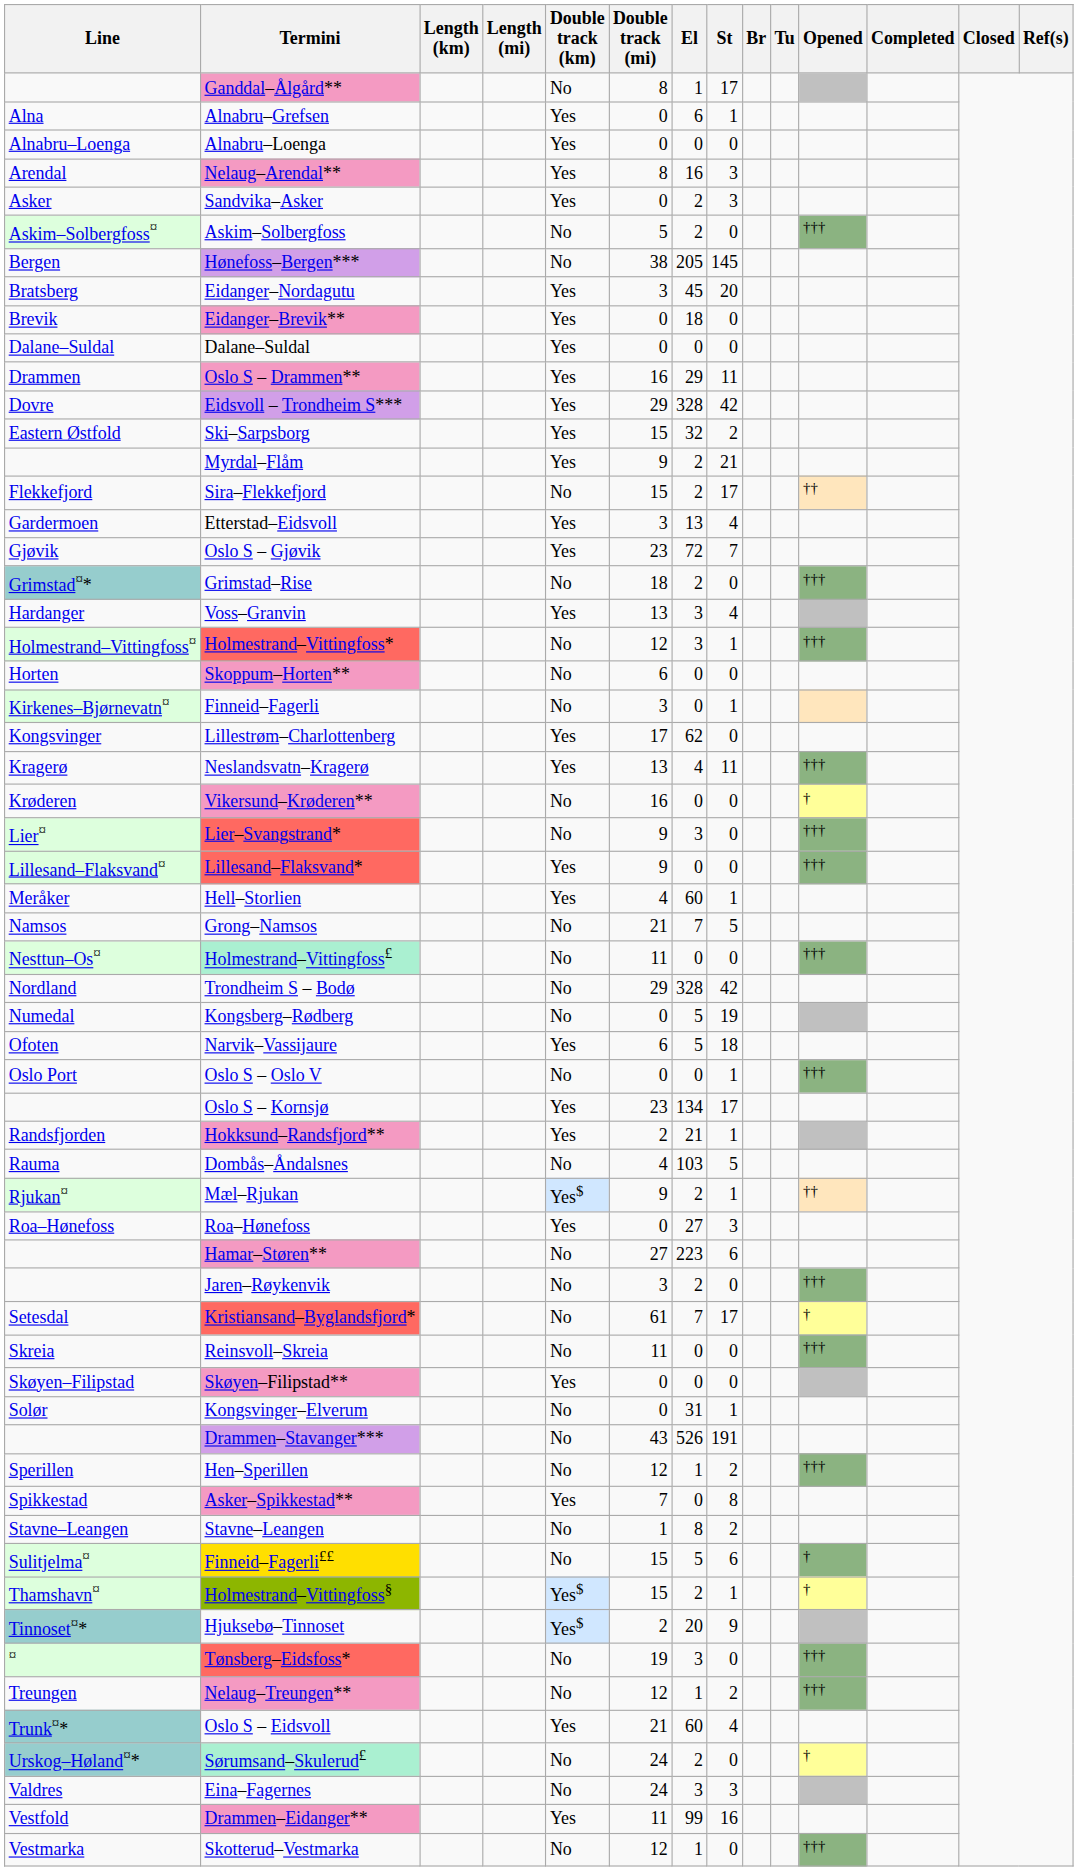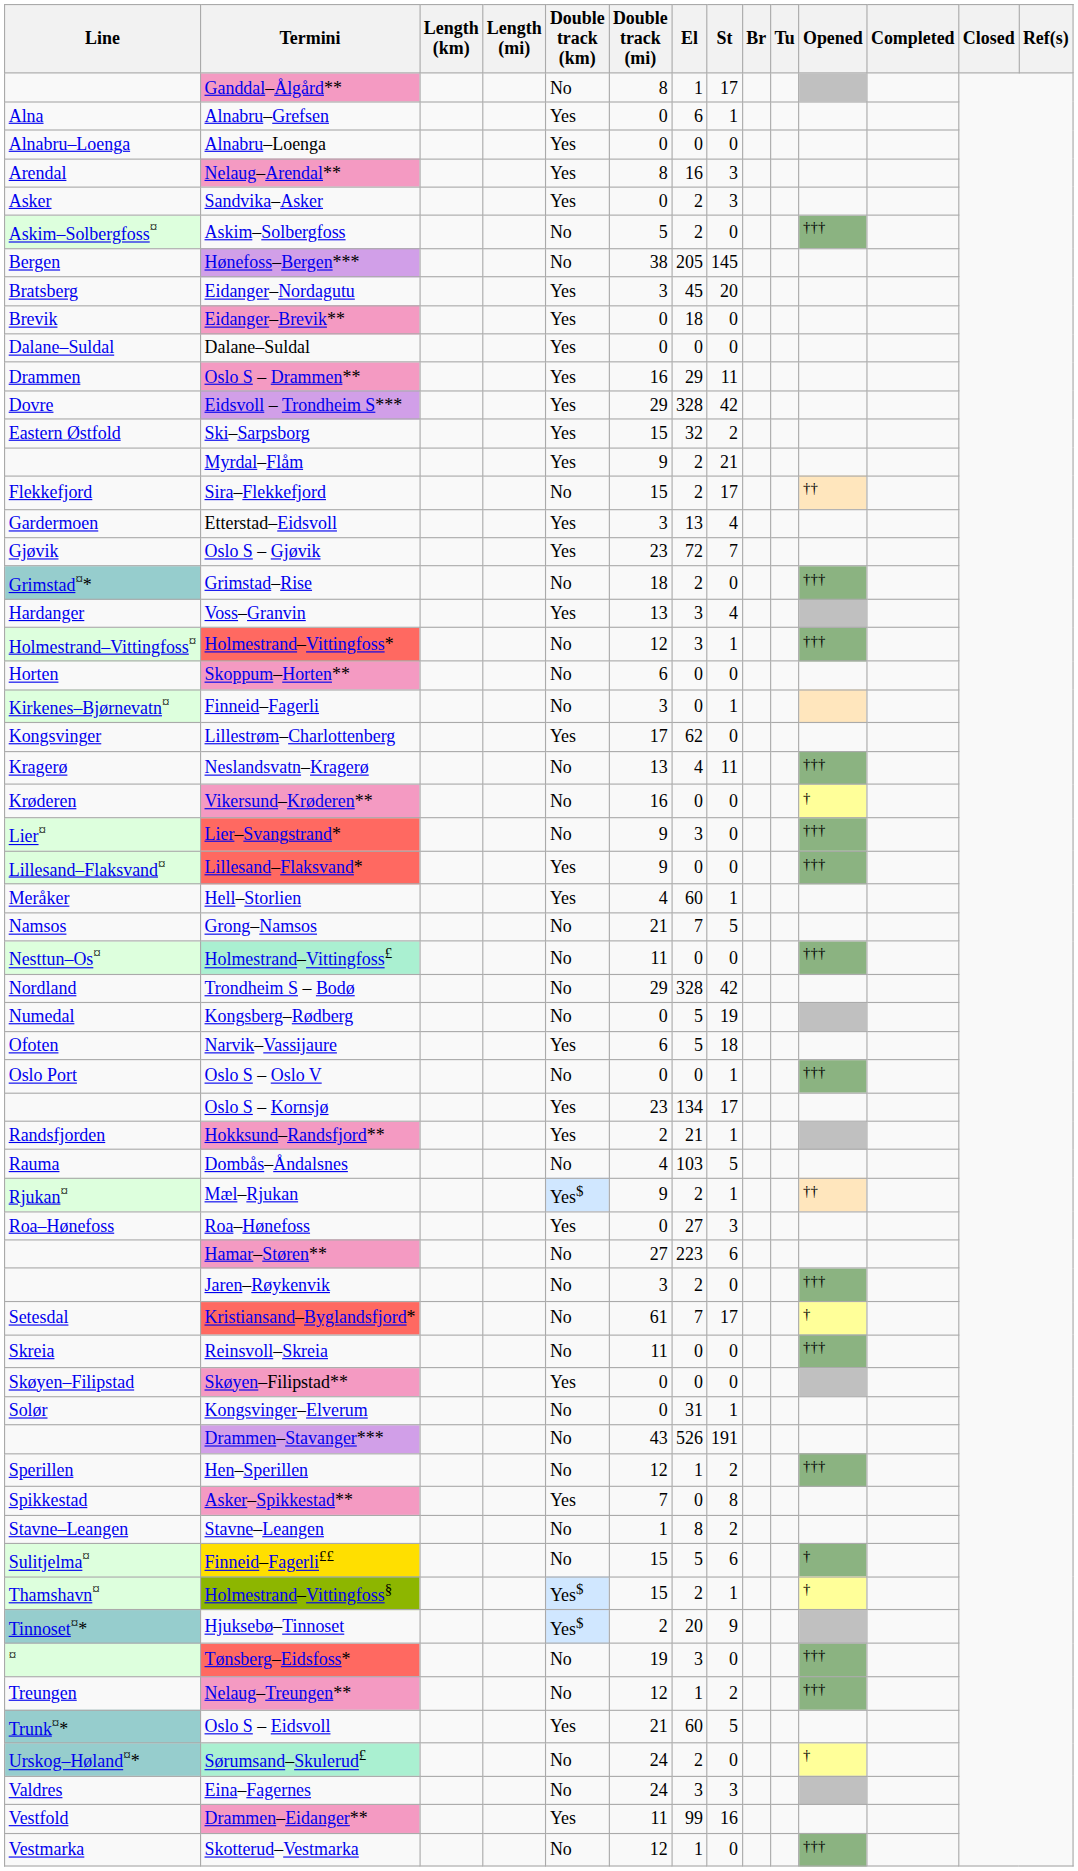Neslandsvatn–Kragerø | Double track (km): Yes -> No
Oslo S – Eidsvoll | St: 4 -> 5
